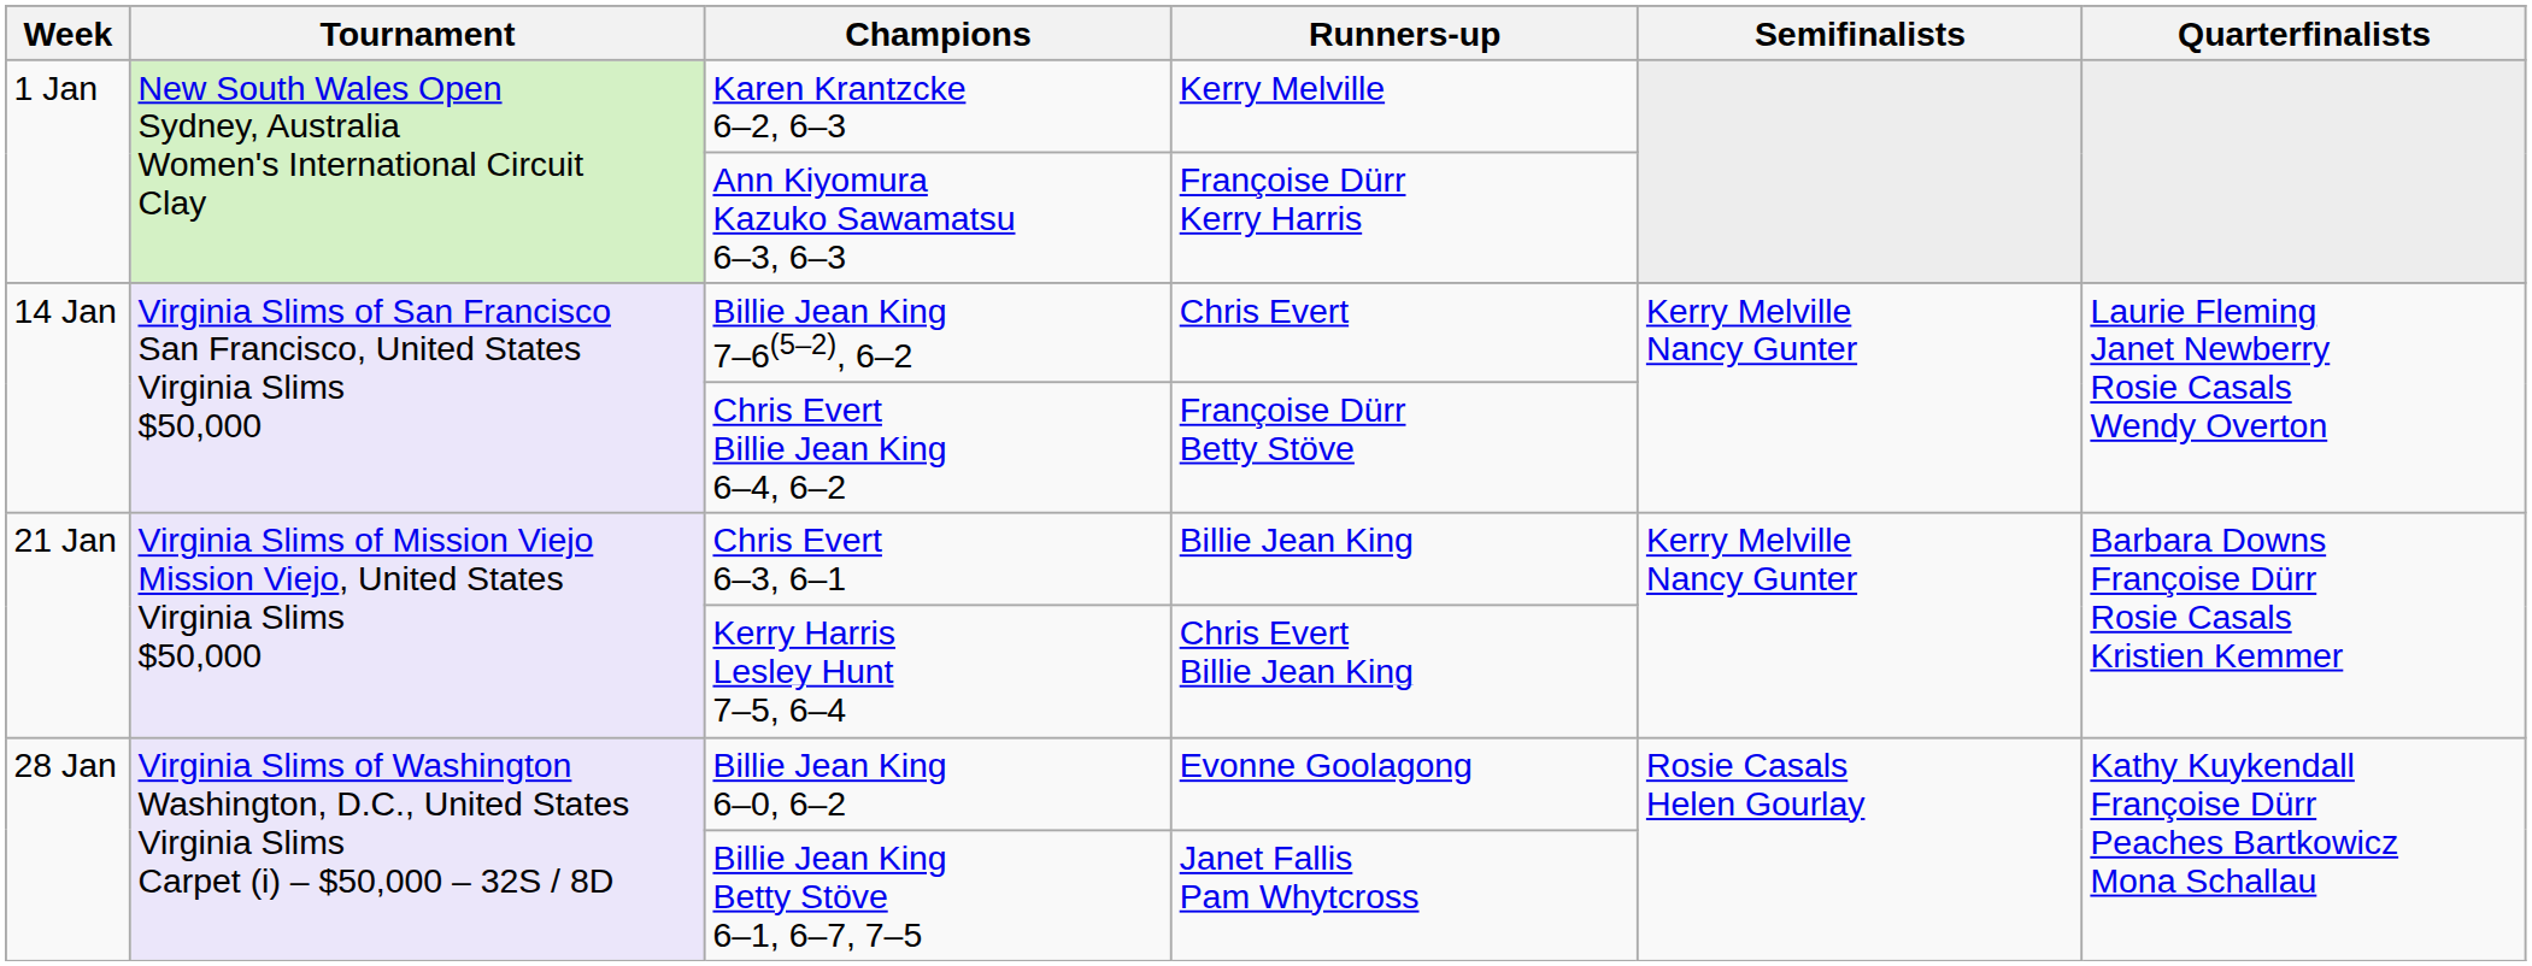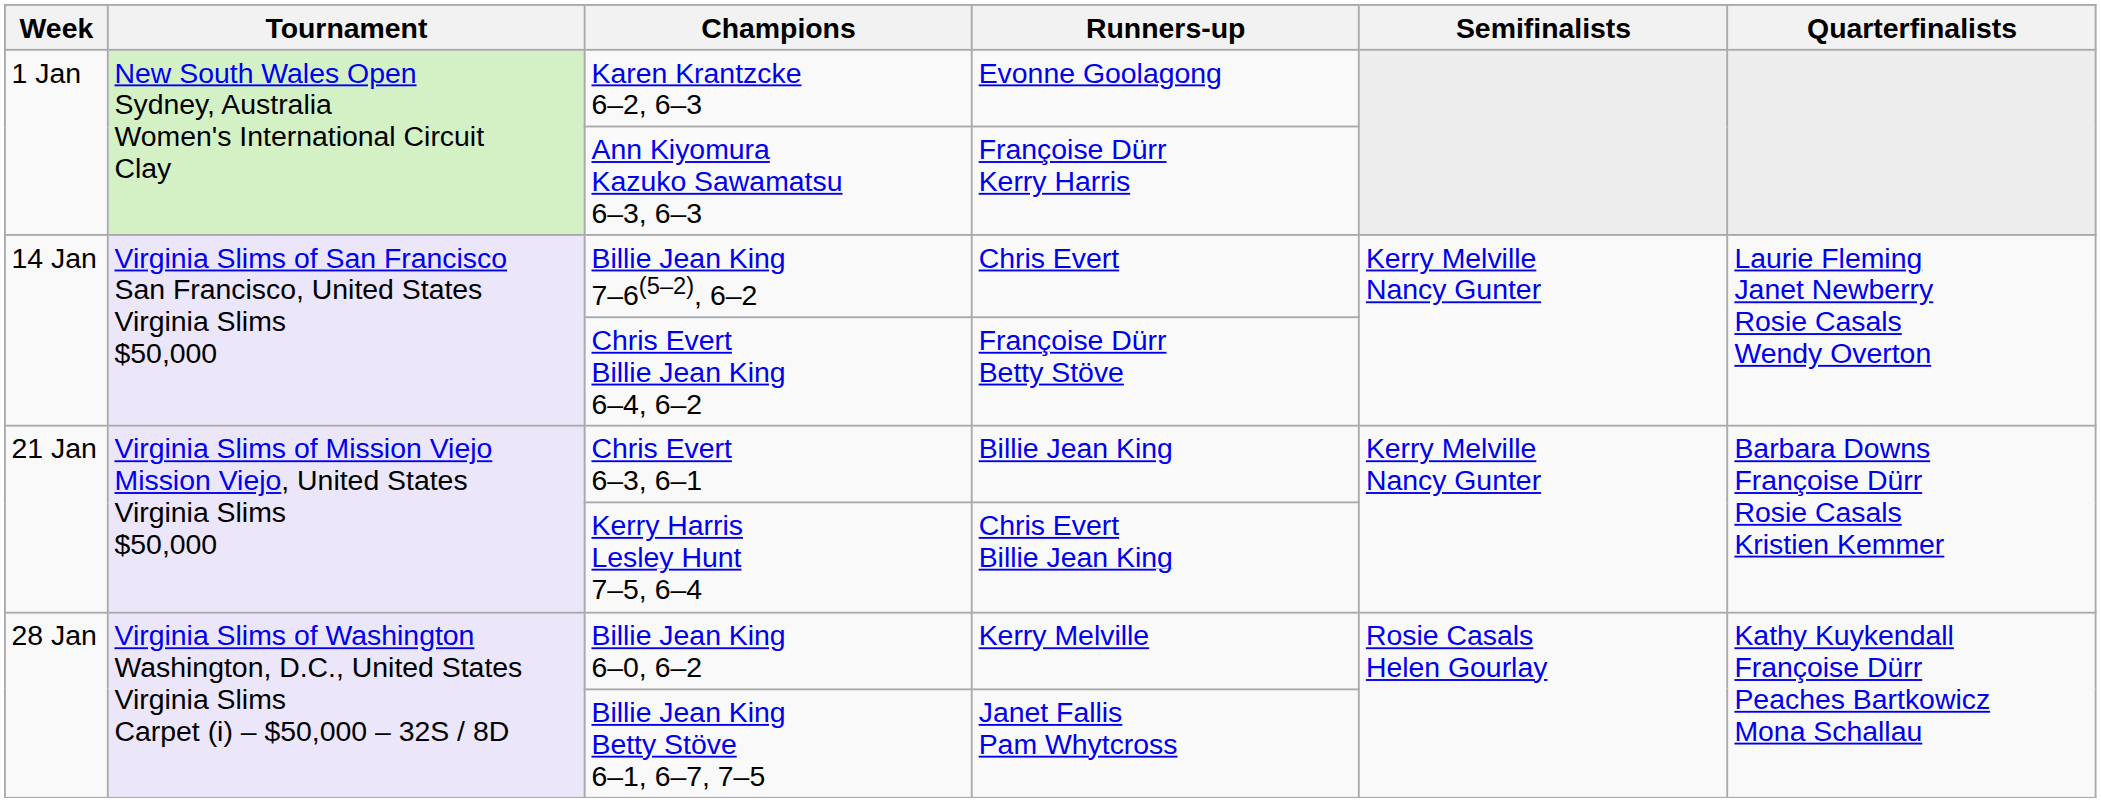Karen Krantzcke 6–2, 6–3 | Runners-up: Kerry Melville -> Evonne Goolagong
Billie Jean King 6–0, 6–2 | Runners-up: Evonne Goolagong -> Kerry Melville
